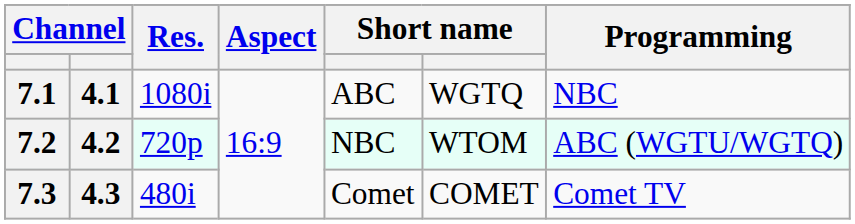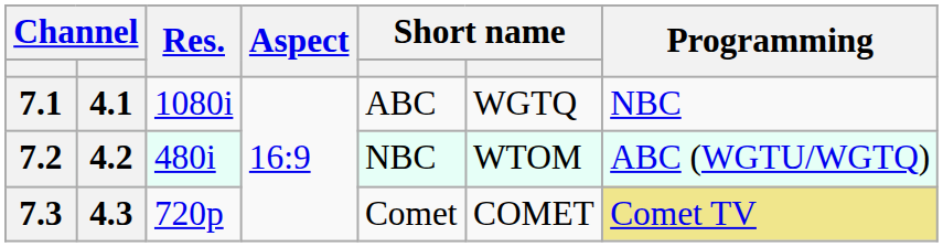7.2 | Res.: 720p -> 480i
7.3 | Res.: 480i -> 720p
7.3 | Programming: no background -> khaki background
